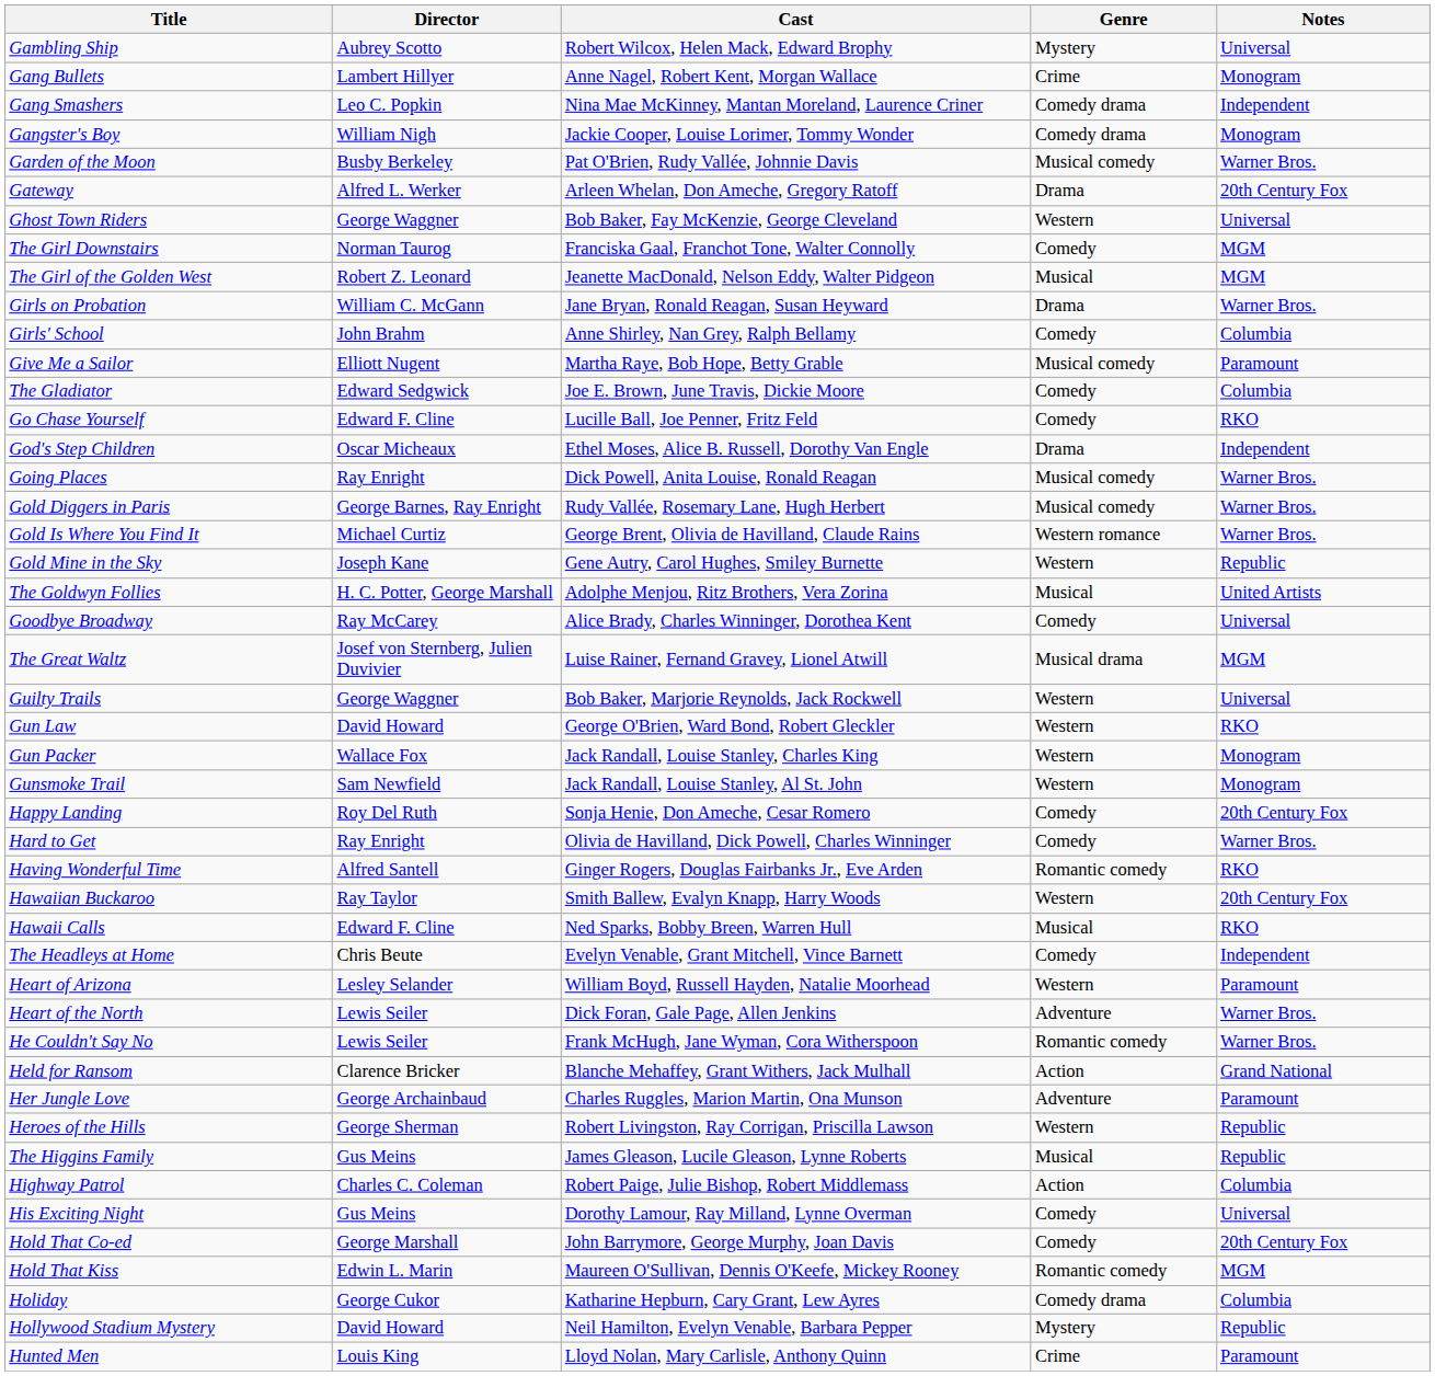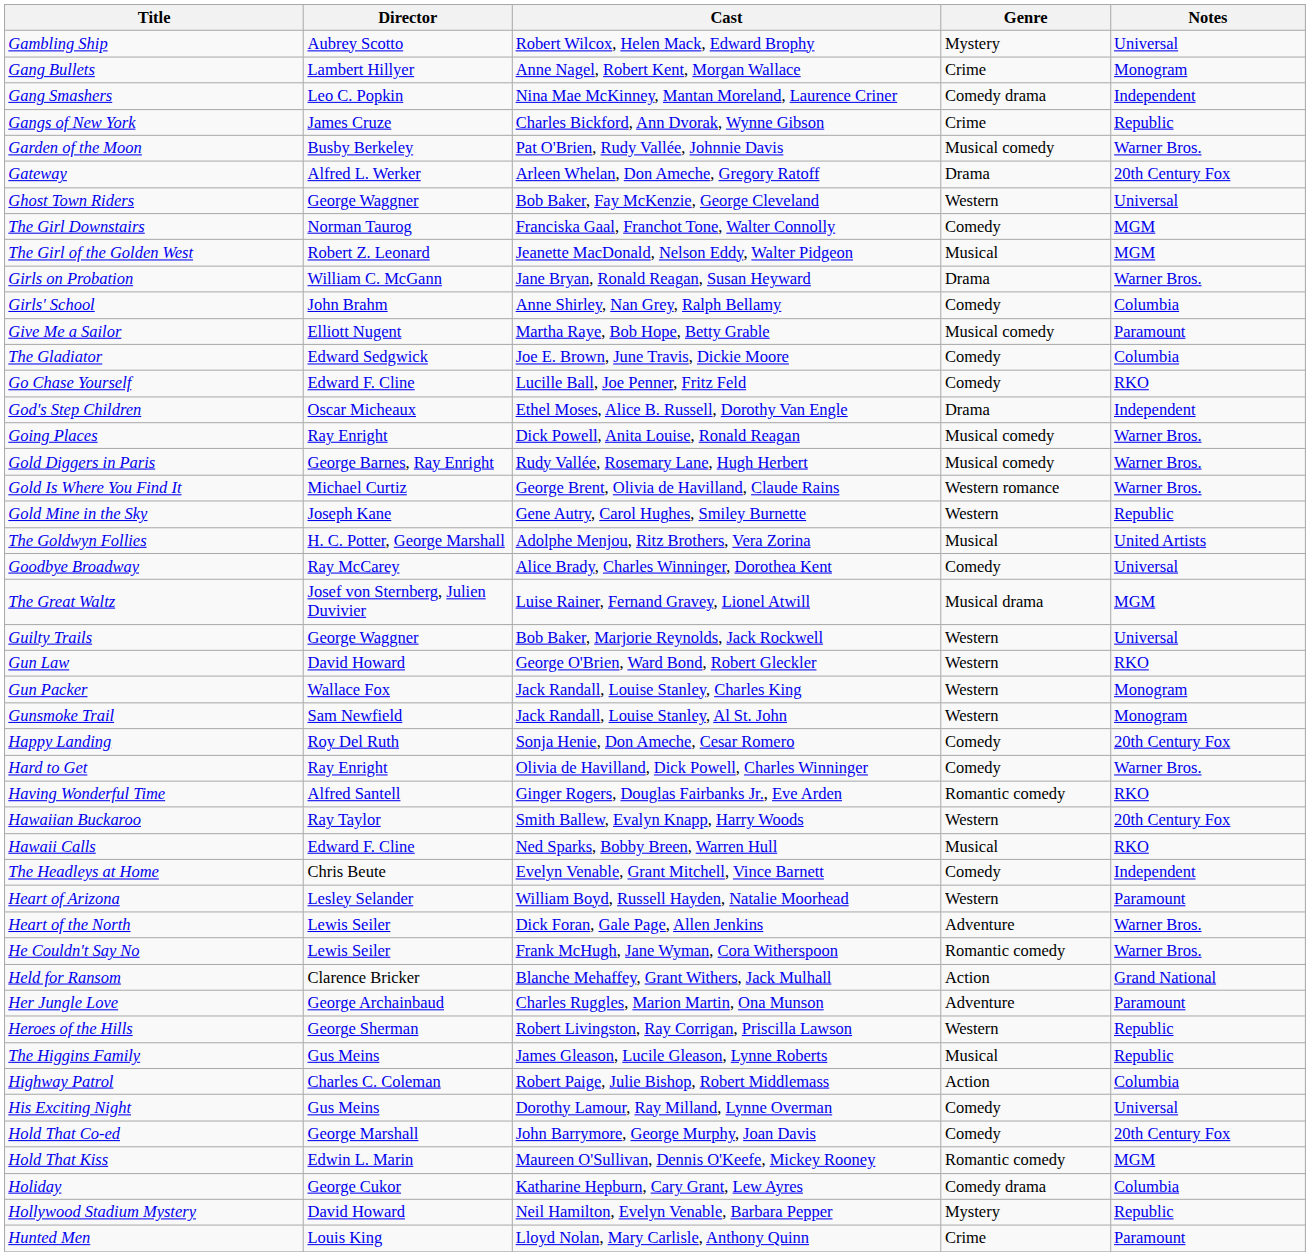+ row: Gangs of New York | James Cruze | Charles Bickford, Ann Dvorak, Wynne Gibson | Crime | Republic
- row: Gangster's Boy | William Nigh | Jackie Cooper, Louise Lorimer, Tommy Wonder | Comedy drama | Monogram
